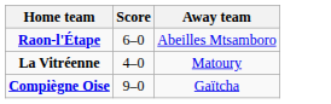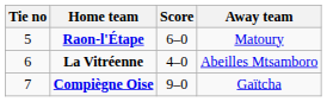+ column: Tie no | 5 | 6 | 7
Raon-l'Étape | Away team: Abeilles Mtsamboro -> Matoury
La Vitréenne | Away team: Matoury -> Abeilles Mtsamboro
